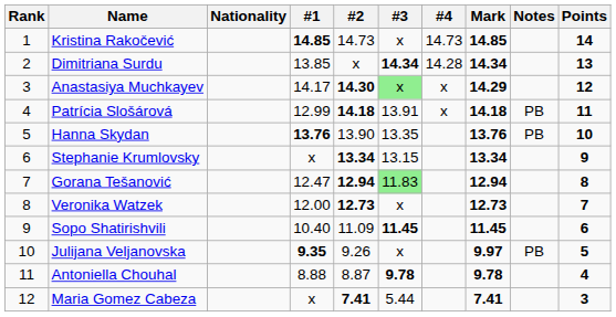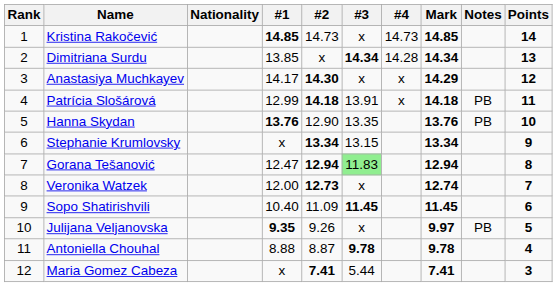Anastasiya Muchkayev | #3: lightgreen background -> no background
Hanna Skydan | #2: 13.90 -> 12.90
Veronika Watzek | Mark: 12.73 -> 12.74
